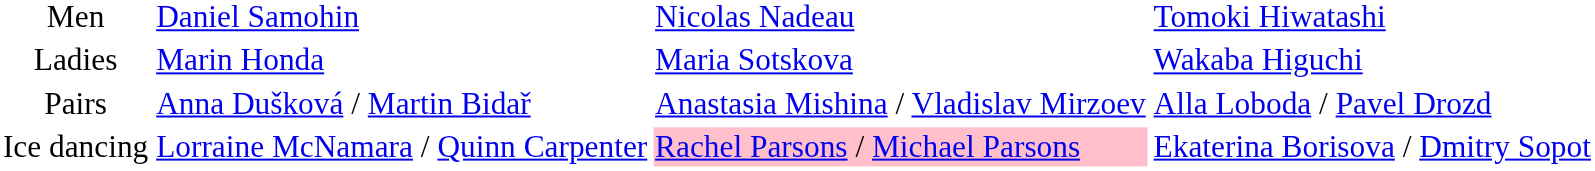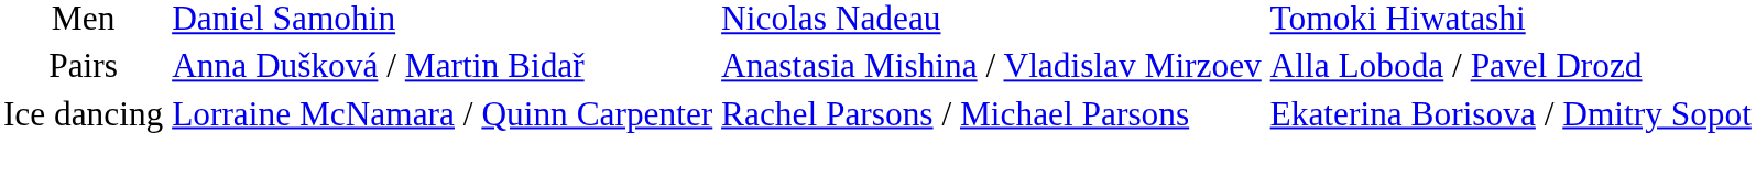- row: Ladies | Marin Honda | Maria Sotskova | Wakaba Higuchi
Ice dancing | column 3: pink background -> no background
